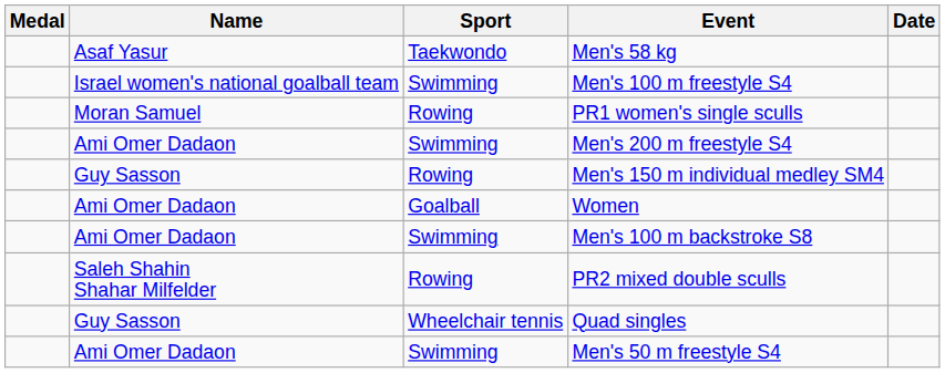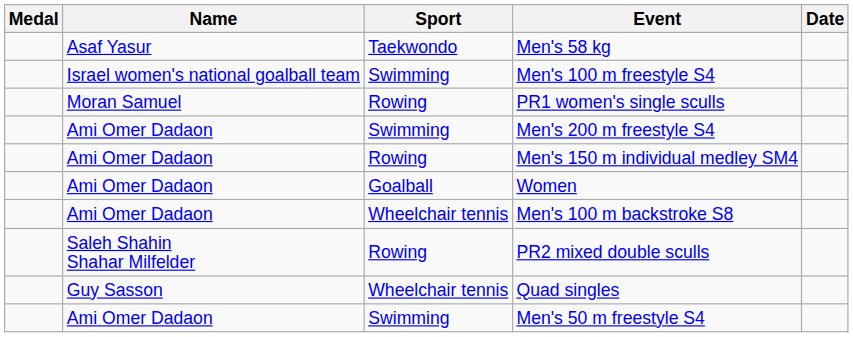Men's 150 m individual medley SM4 | Name: Guy Sasson -> Ami Omer Dadaon
Men's 100 m backstroke S8 | Sport: Swimming -> Wheelchair tennis
